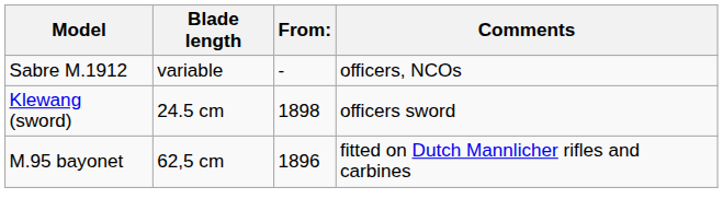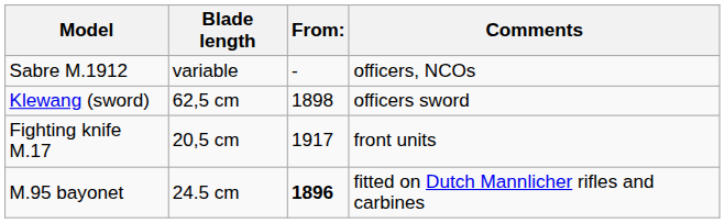Klewang (sword) | Blade length: 24.5 cm -> 62,5 cm
+ row: Fighting knife M.17 | 20,5 cm | 1917 | front units
M.95 bayonet | Blade length: 62,5 cm -> 24.5 cm
M.95 bayonet | From:: normal -> bold
